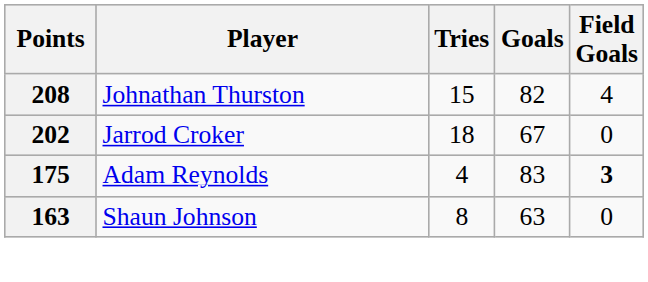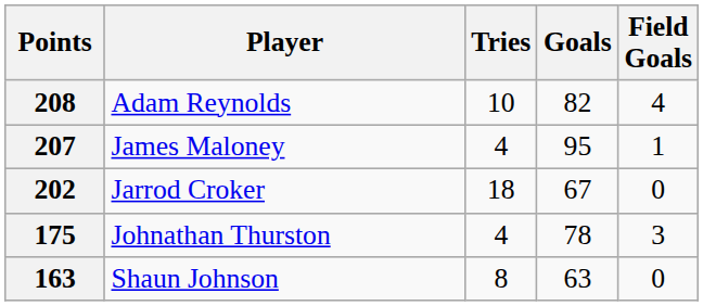208 | Player: Johnathan Thurston -> Adam Reynolds
208 | Tries: 15 -> 10
+ row: 207 | James Maloney | 4 | 95 | 1
175 | Player: Adam Reynolds -> Johnathan Thurston
175 | Goals: 83 -> 78
175 | Field Goals: bold -> normal
